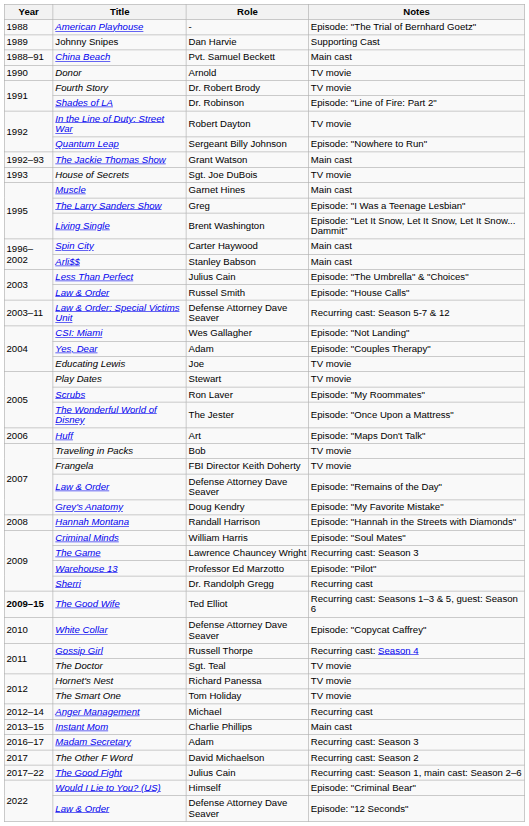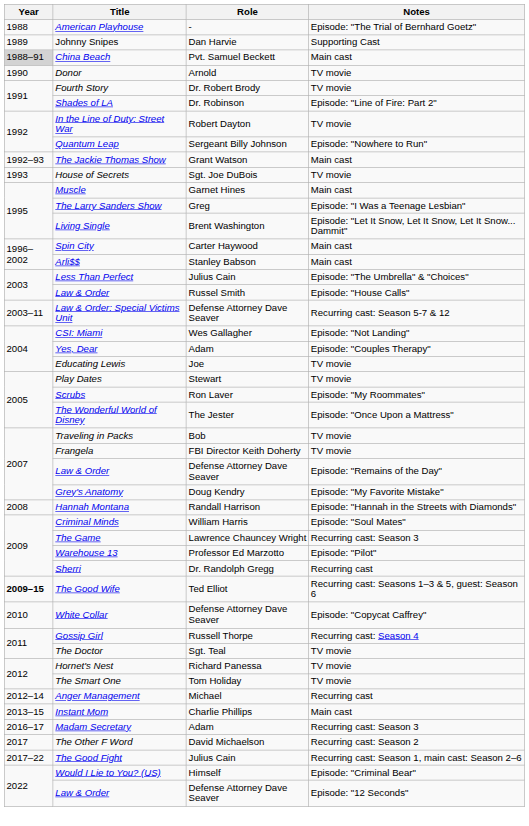China Beach | Year: no background -> lightgrey background
- row: 2006 | Huff | Art | Episode: "Maps Don't Talk"
